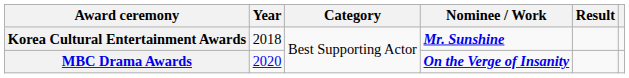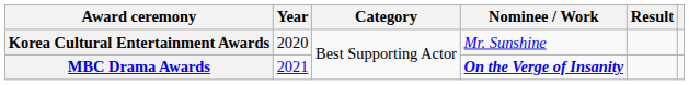Korea Cultural Entertainment Awards | Year: 2018 -> 2020
Korea Cultural Entertainment Awards | Nominee / Work: bold -> normal
MBC Drama Awards | Year: 2020 -> 2021
